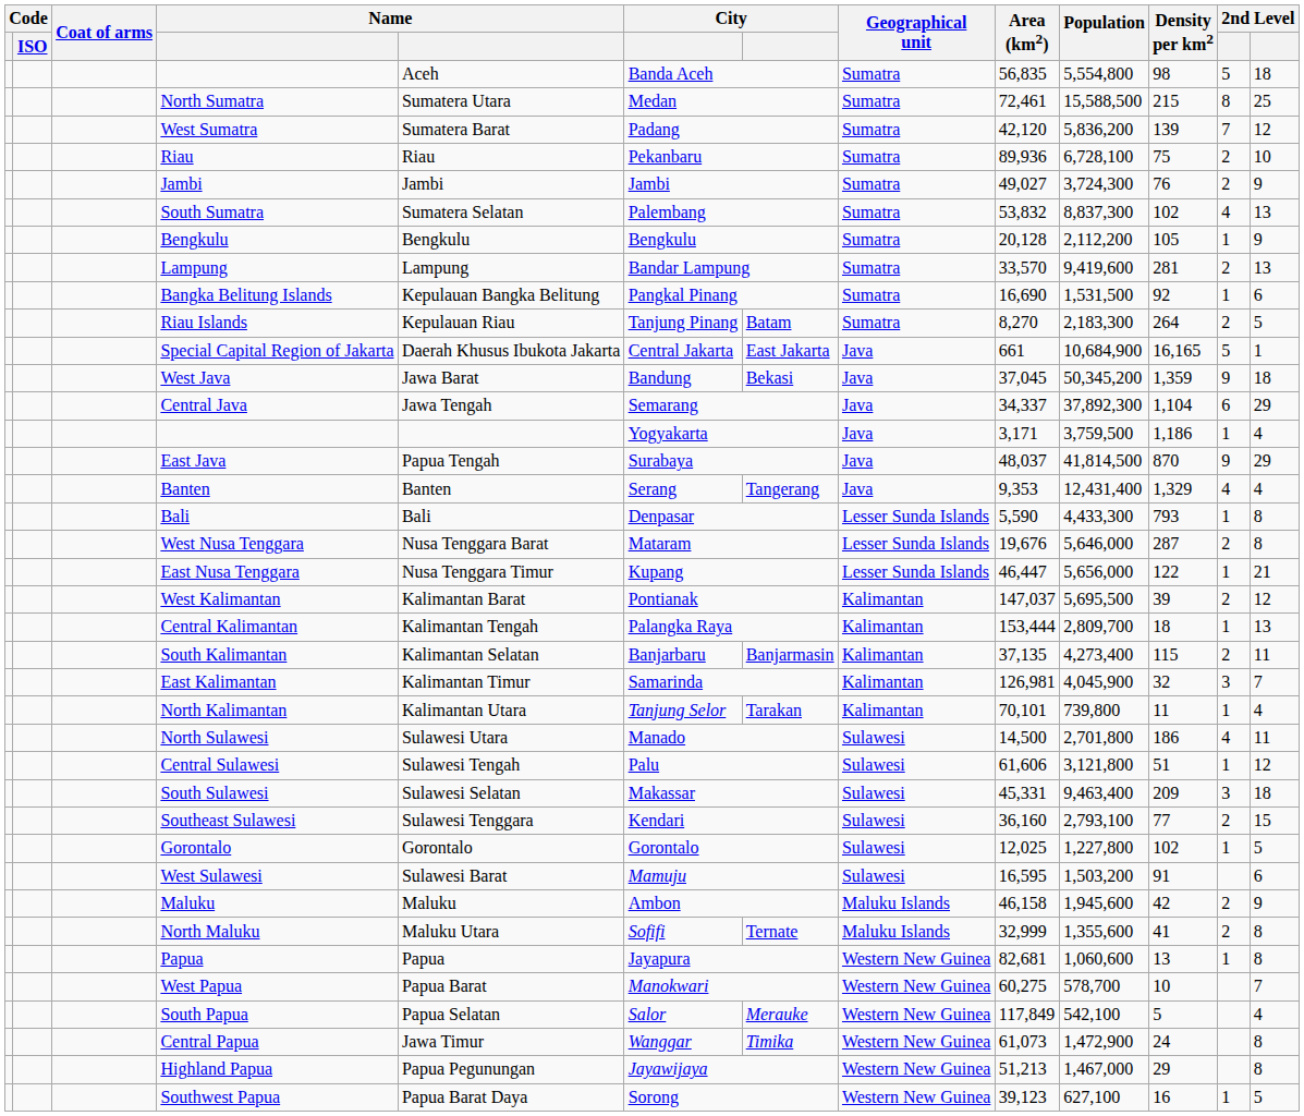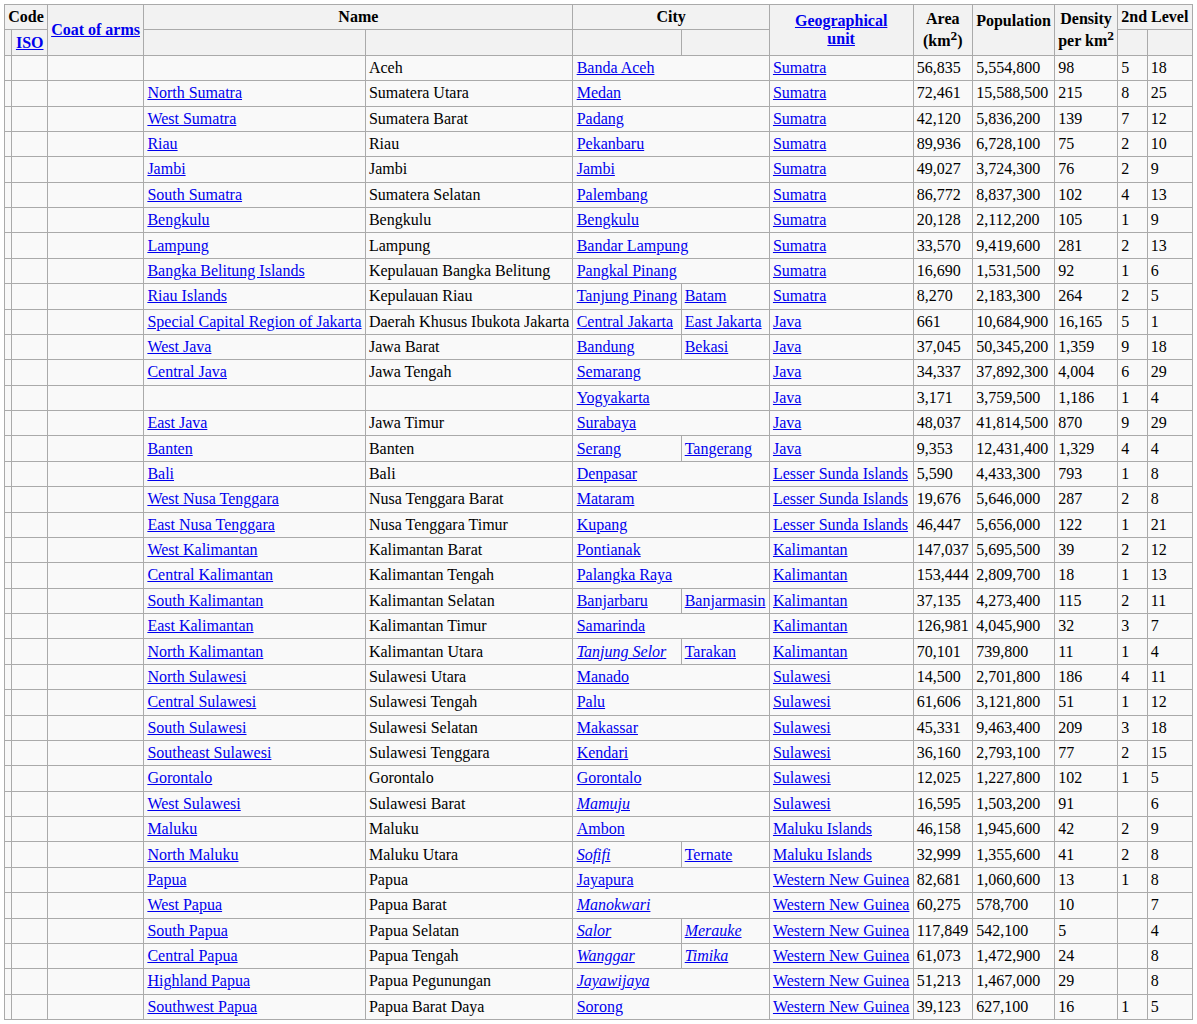South Sumatra | Area (km2): 53,832 -> 86,772
Central Java | Density per km2: 1,104 -> 4,004
East Java | column 5: Papua Tengah -> Jawa Timur
Central Papua | column 5: Jawa Timur -> Papua Tengah
